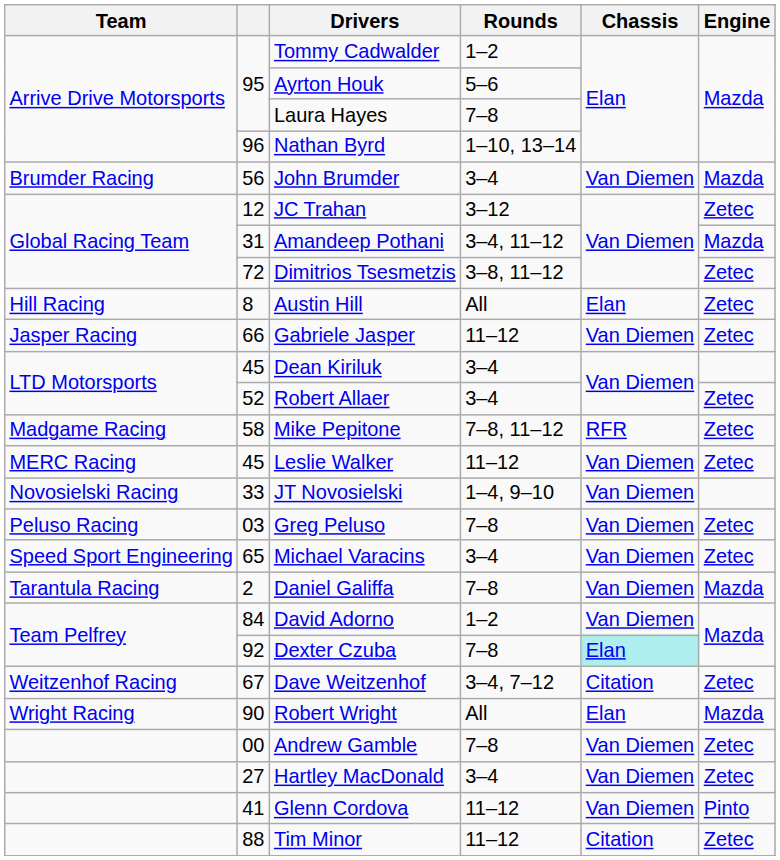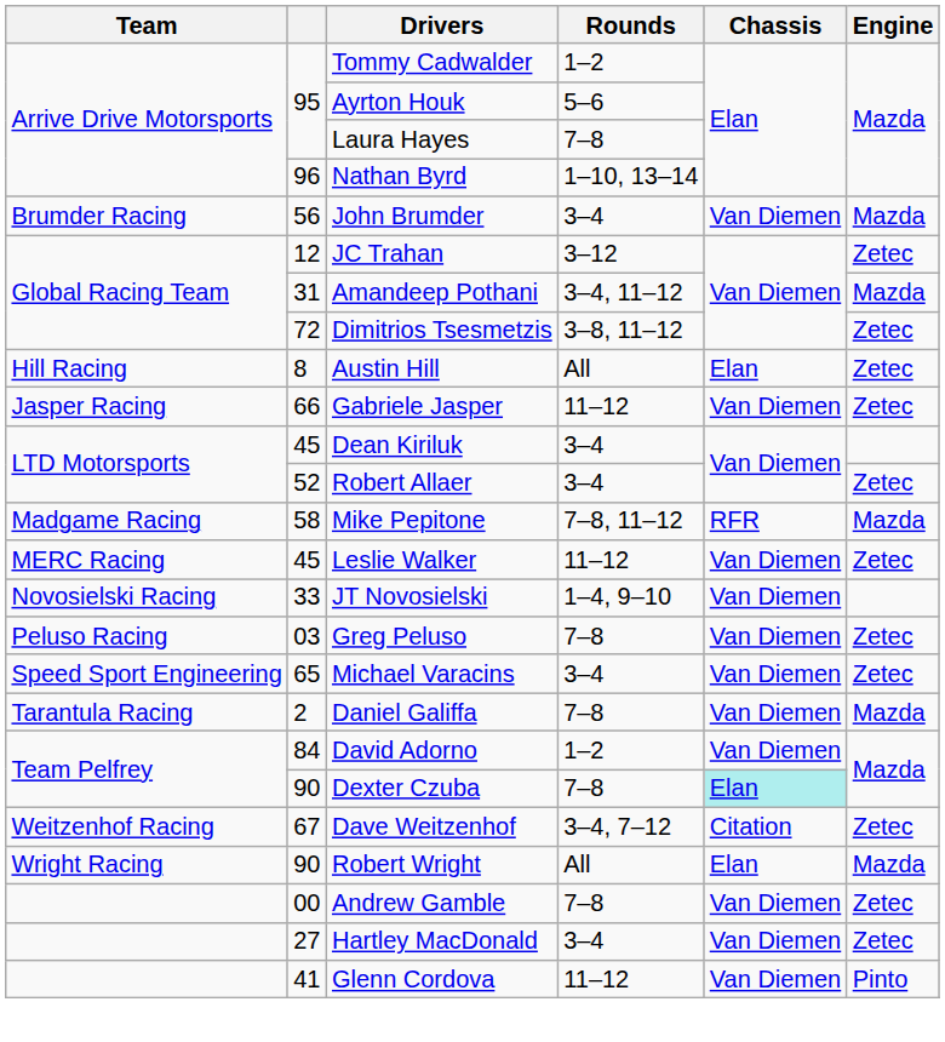Mike Pepitone | Engine: Zetec -> Mazda
Dexter Czuba | column 2: 92 -> 90
- row: 88 | Tim Minor | 11–12 | Citation | Zetec
